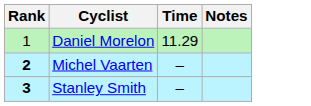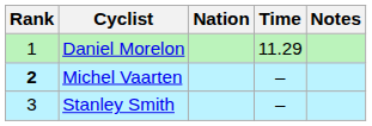+ column: Nation
Stanley Smith | Rank: bold -> normal
